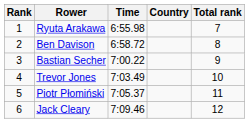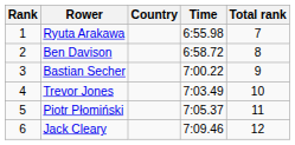columns swapped: Country <-> Time
